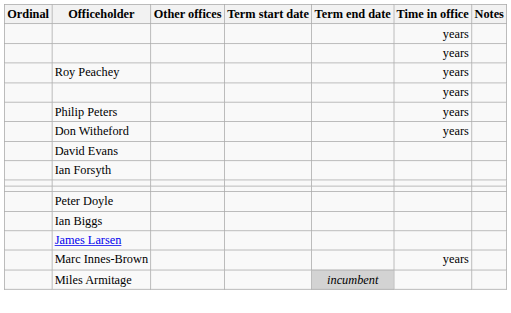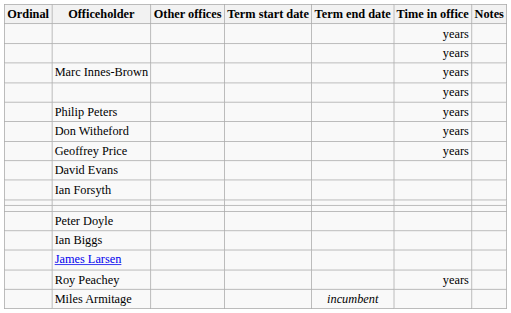rows swapped: Roy Peachey <-> Marc Innes-Brown
+ row: Geoffrey Price | years
Miles Armitage | Term end date: lightgrey background -> no background
